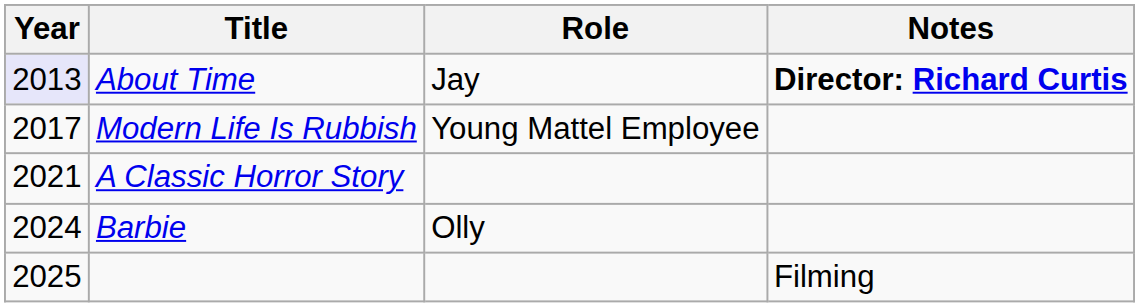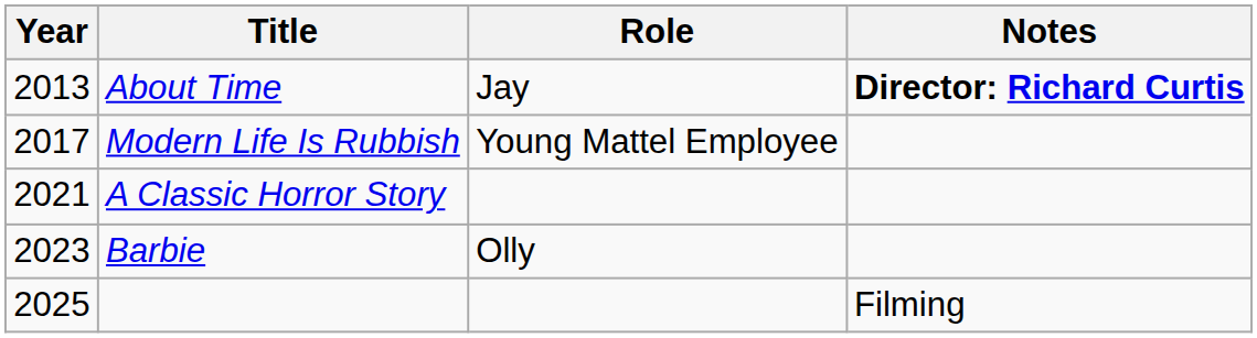About Time | Year: lavender background -> no background
Barbie | Year: 2024 -> 2023
